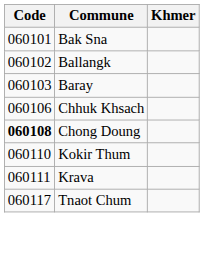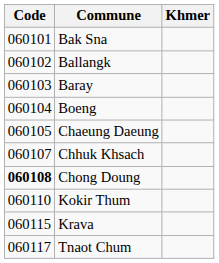+ row: 060104 | Boeng
+ row: 060105 | Chaeung Daeung
Chhuk Khsach | Code: 060106 -> 060107
Krava | Code: 060111 -> 060115
